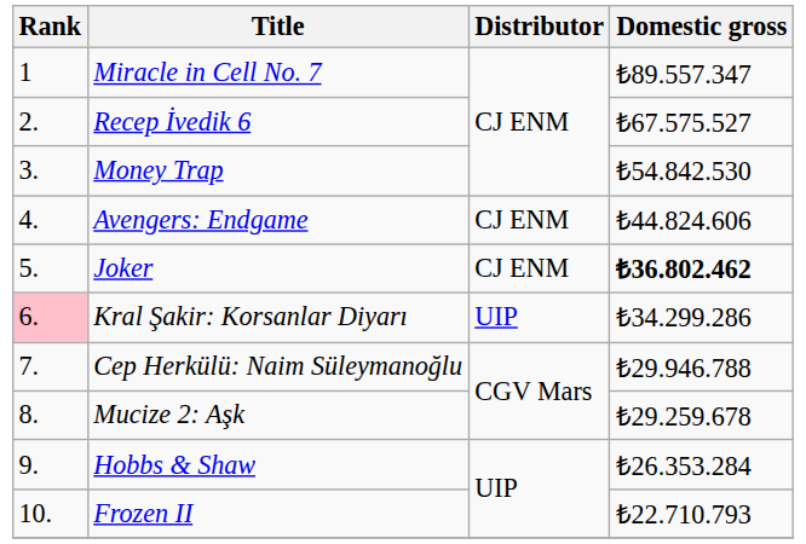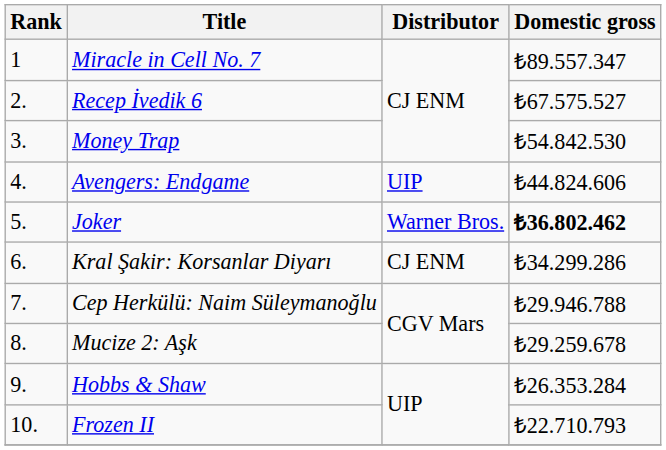Avengers: Endgame | Distributor: CJ ENM -> UIP
Joker | Distributor: CJ ENM -> Warner Bros.
Kral Şakir: Korsanlar Diyarı | Rank: pink background -> no background
Kral Şakir: Korsanlar Diyarı | Distributor: UIP -> CJ ENM
